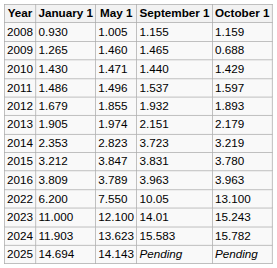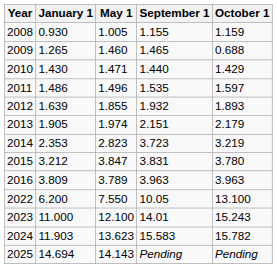2011 | September 1: 1.537 -> 1.535
2012 | January 1: 1.679 -> 1.639
